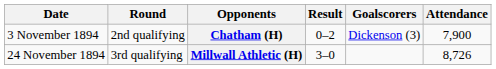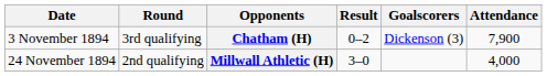Chatham (H) | Round: 2nd qualifying -> 3rd qualifying
Millwall Athletic (H) | Round: 3rd qualifying -> 2nd qualifying
Millwall Athletic (H) | Attendance: 8,726 -> 4,000
